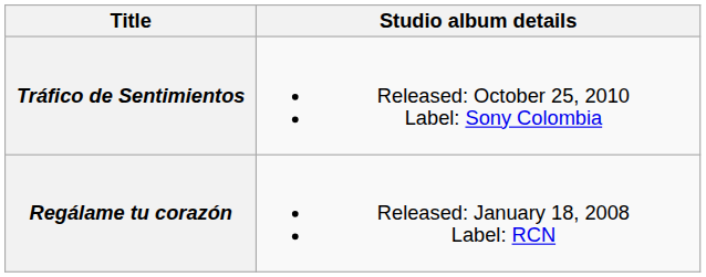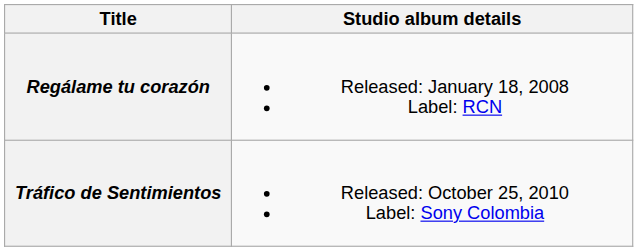rows swapped: Regálame tu corazón <-> Tráfico de Sentimientos
